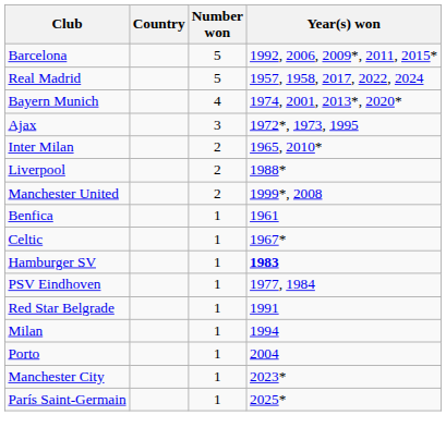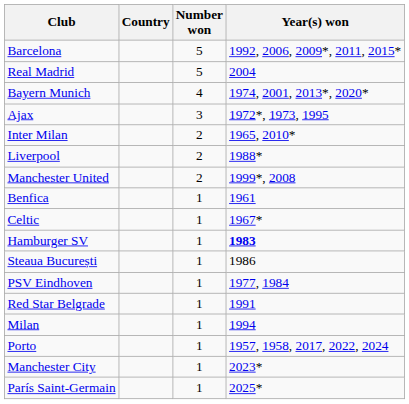Real Madrid | Year(s) won: 1957, 1958, 2017, 2022, 2024 -> 2004
+ row: Steaua București | 1 | 1986
Porto | Year(s) won: 2004 -> 1957, 1958, 2017, 2022, 2024
